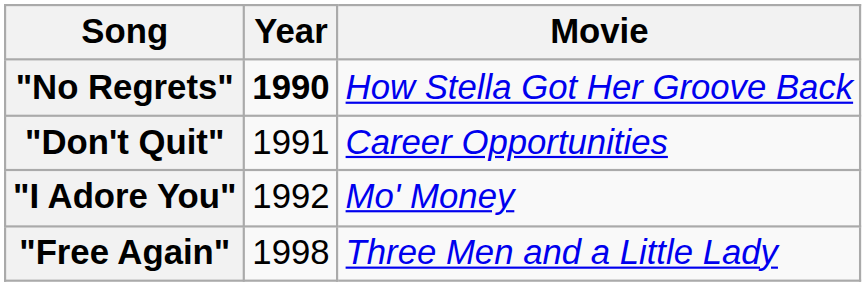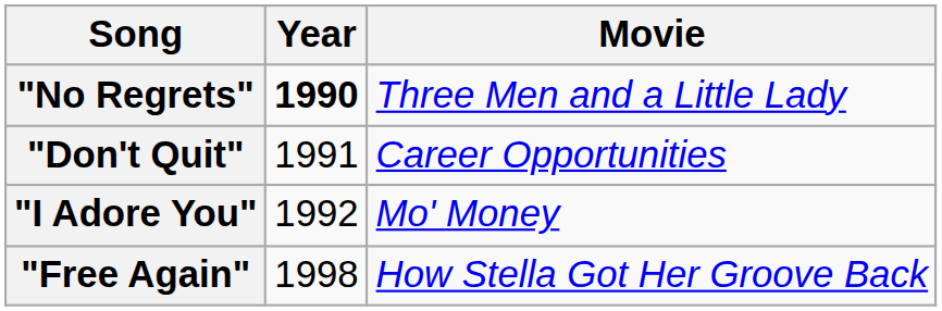"No Regrets" | Movie: How Stella Got Her Groove Back -> Three Men and a Little Lady
"Free Again" | Movie: Three Men and a Little Lady -> How Stella Got Her Groove Back
